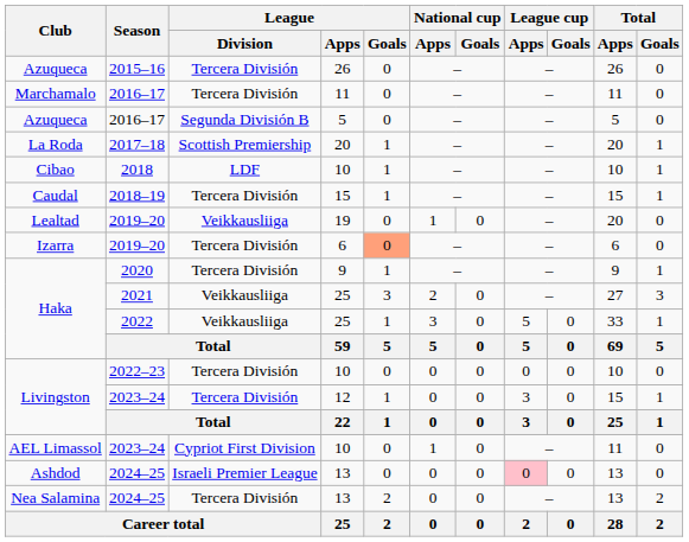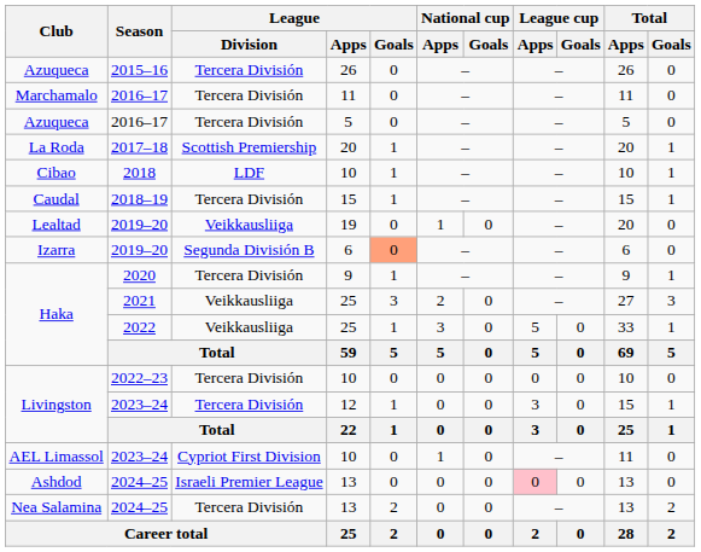Azuqueca / 2016–17 | League / Division: Segunda División B -> Tercera División
Izarra | League / Division: Tercera División -> Segunda División B
